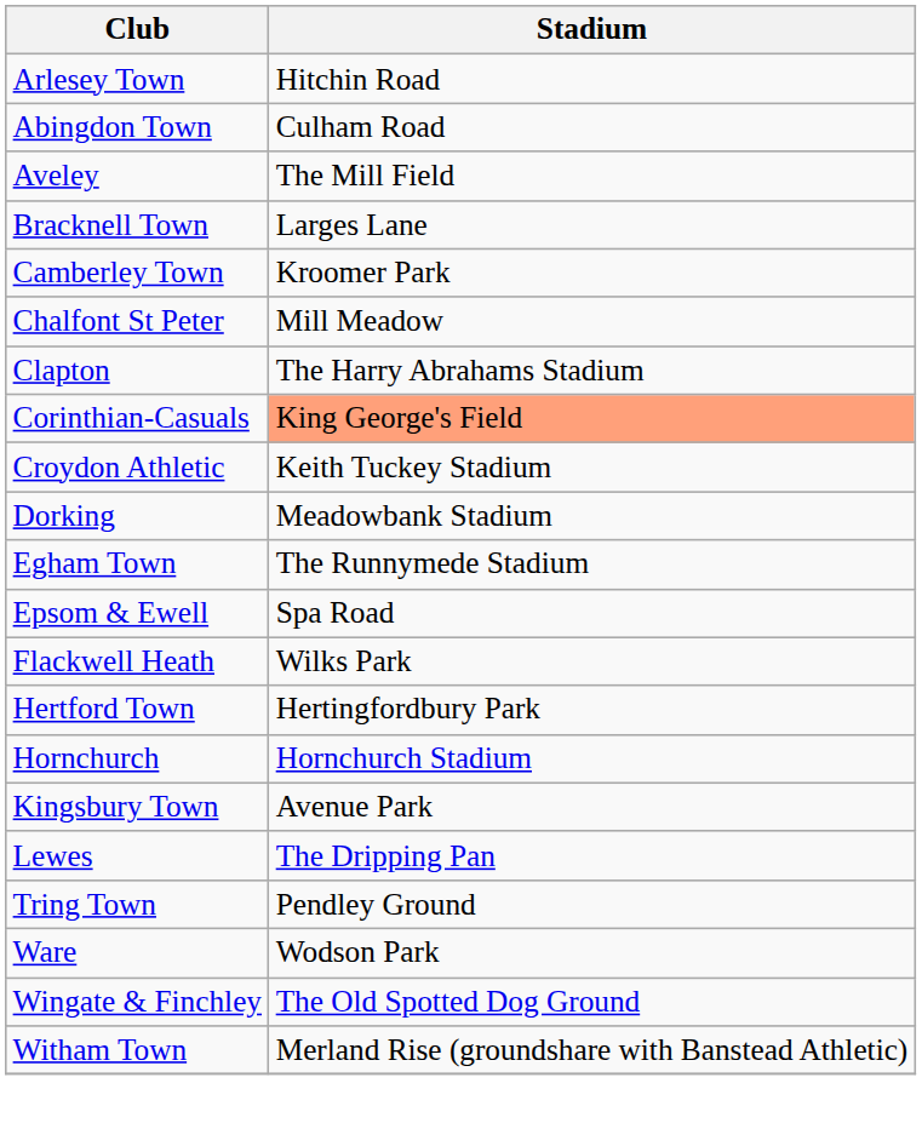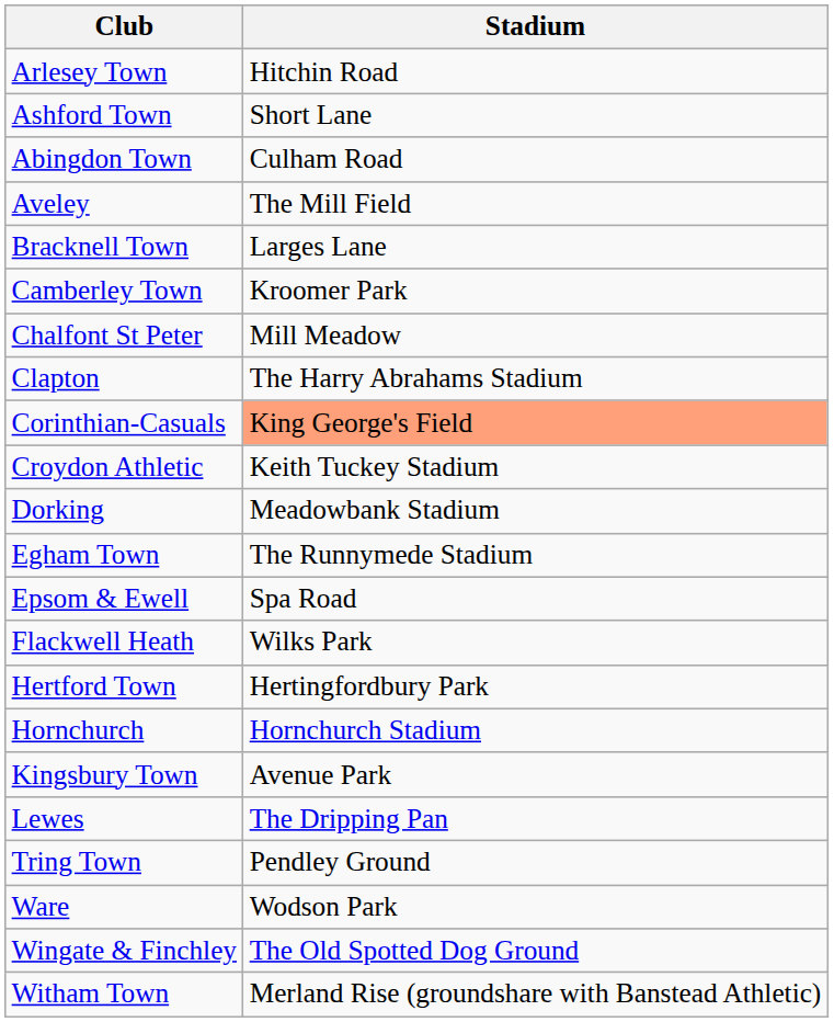+ row: Ashford Town | Short Lane
